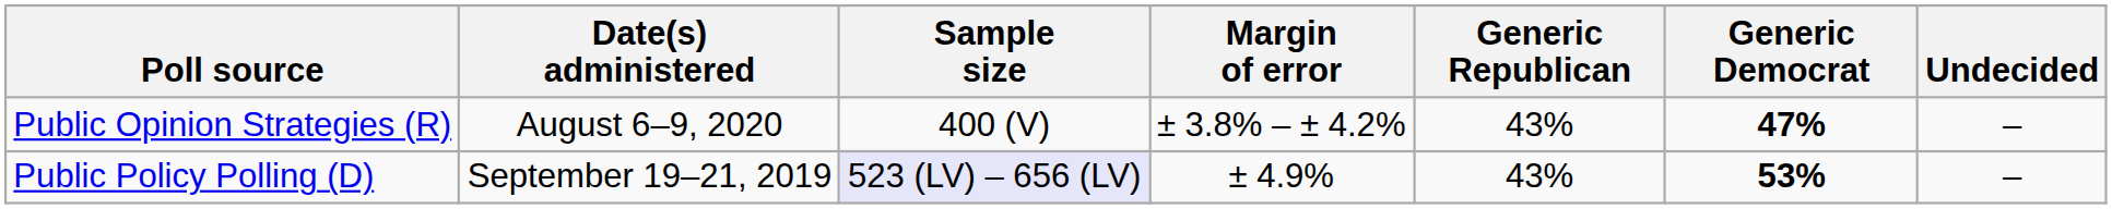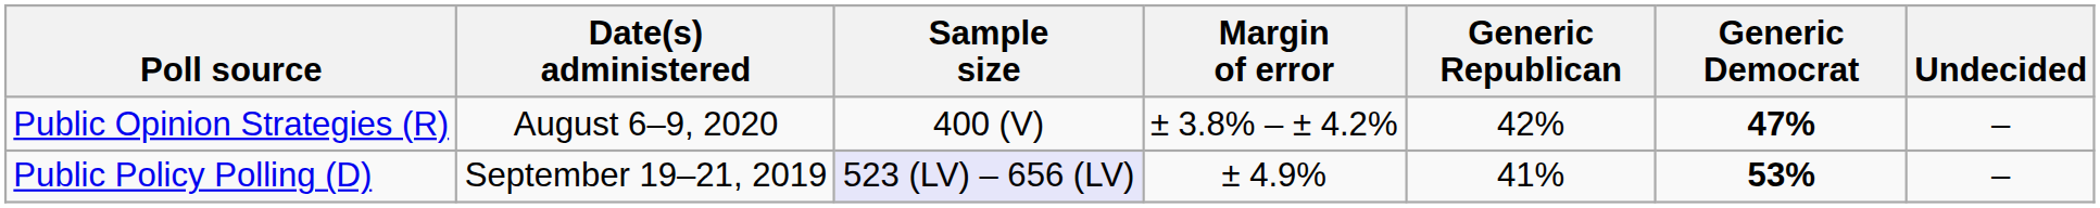Public Opinion Strategies (R) | Generic Republican: 43% -> 42%
Public Policy Polling (D) | Generic Republican: 43% -> 41%
